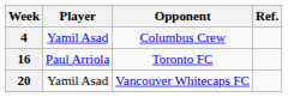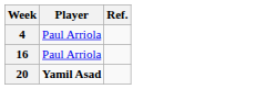- column: Opponent | Columbus Crew | Toronto FC | Vancouver Whitecaps FC
4 | Player: Yamil Asad -> Paul Arriola
20 | Player: normal -> bold
